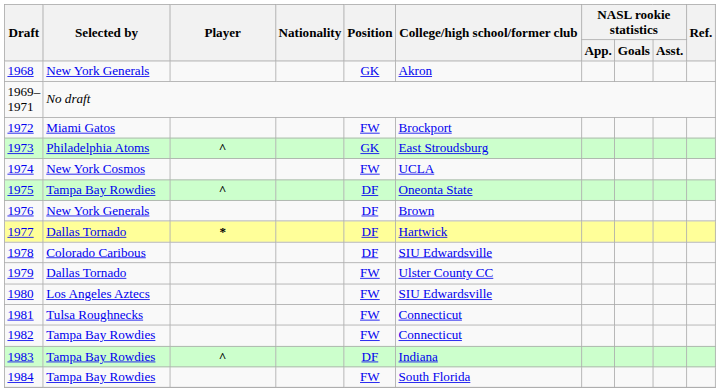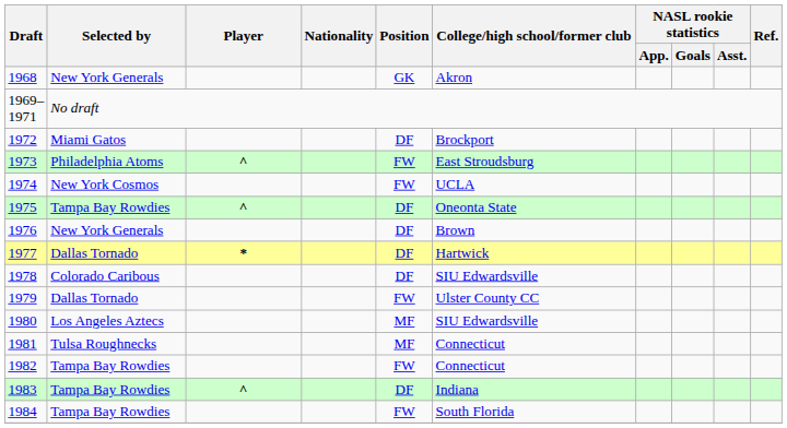1972 | Position: FW -> DF
1973 | Position: GK -> FW
1980 | Position: FW -> MF
1981 | Position: FW -> MF
